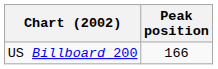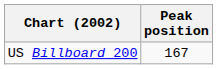US Billboard 200 | Peak position: 166 -> 167
